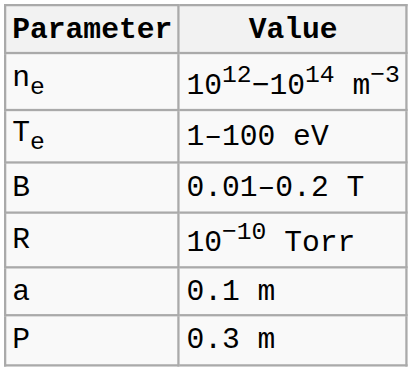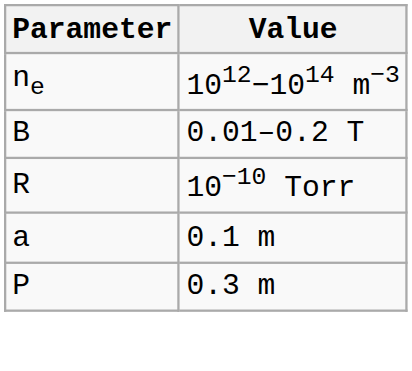- row: Te | 1–100 eV
